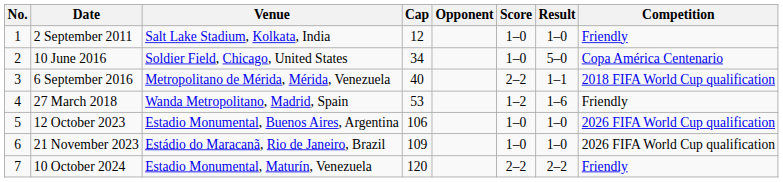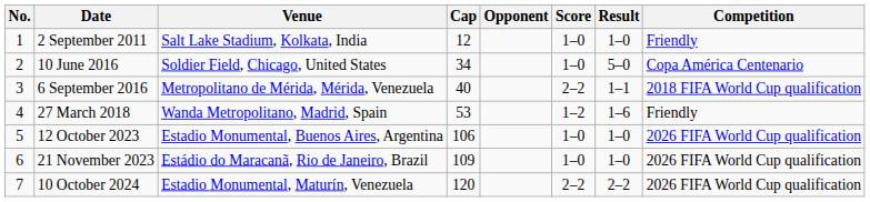10 October 2024 | Competition: Friendly -> 2026 FIFA World Cup qualification
